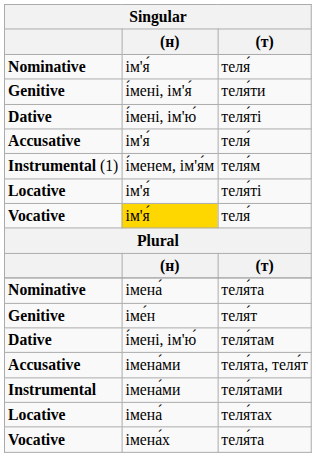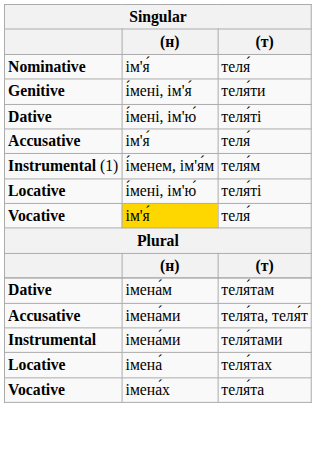Locative / теля́ті | (н): ім'я́ -> і́мені, ім'ю́
- row: Nominative | імена́ | теля́та
- row: Genitive | іме́н | теля́т
теля́там | (н): і́мені, ім'ю́ -> імена́м
